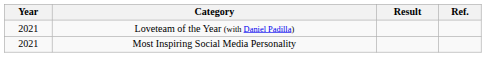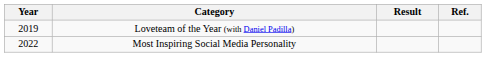Loveteam of the Year (with Daniel Padilla) | Year: 2021 -> 2019
Most Inspiring Social Media Personality | Year: 2021 -> 2022
